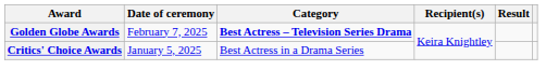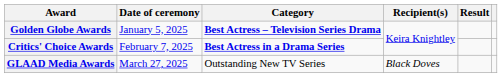Golden Globe Awards | Date of ceremony: February 7, 2025 -> January 5, 2025
Critics' Choice Awards | Date of ceremony: January 5, 2025 -> February 7, 2025
Critics' Choice Awards | Category: normal -> bold
+ row: GLAAD Media Awards | March 27, 2025 | Outstanding New TV Series | Black Doves
